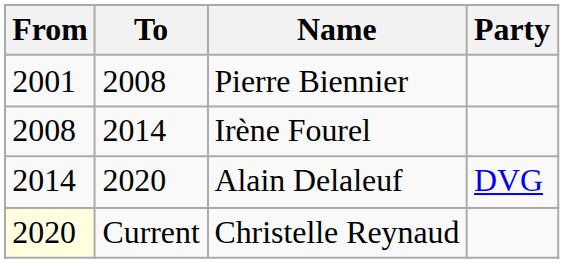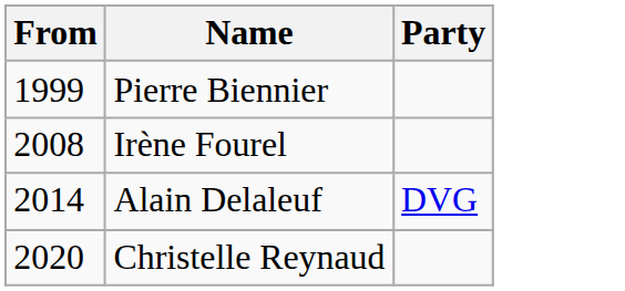- column: To | 2008 | 2014 | 2020 | Current
Pierre Biennier | From: 2001 -> 1999
Christelle Reynaud | From: lightyellow background -> no background
